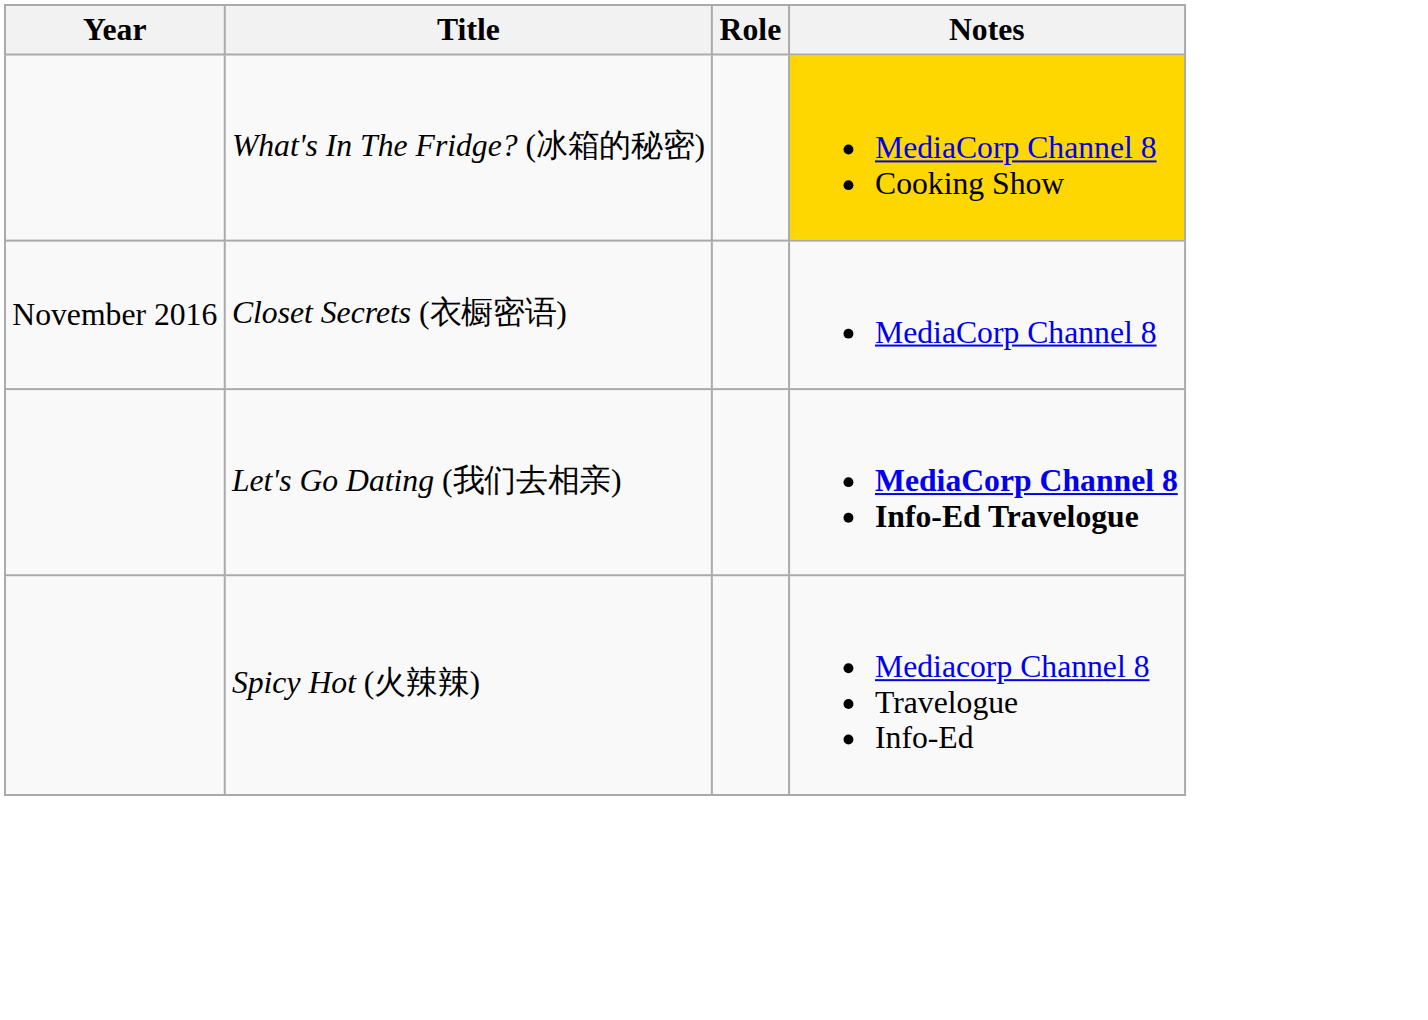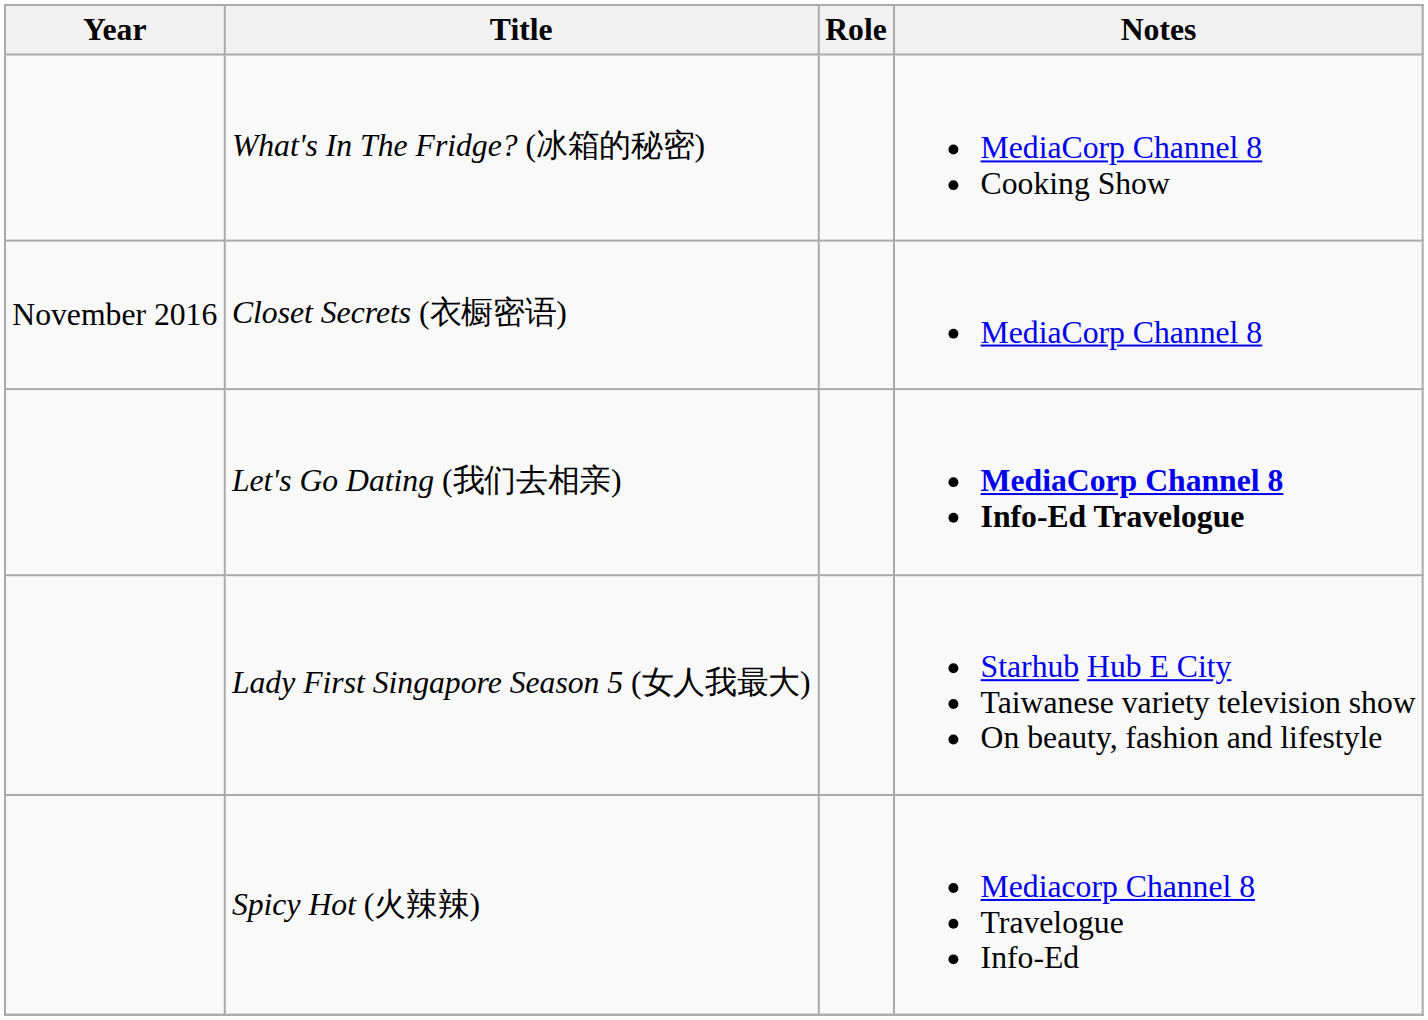What's In The Fridge? (冰箱的秘密) | Notes: gold background -> no background
+ row: Lady First Singapore Season 5 (女人我最大) | Starhub Hub E City Taiwanese variety television show On beauty, fashion and lifestyle
